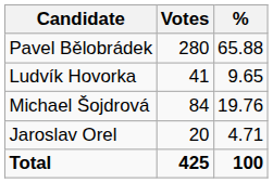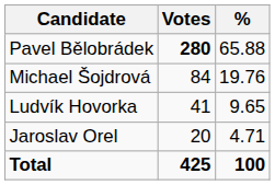Pavel Bělobrádek | Votes: normal -> bold
rows swapped: Michael Šojdrová <-> Ludvík Hovorka
